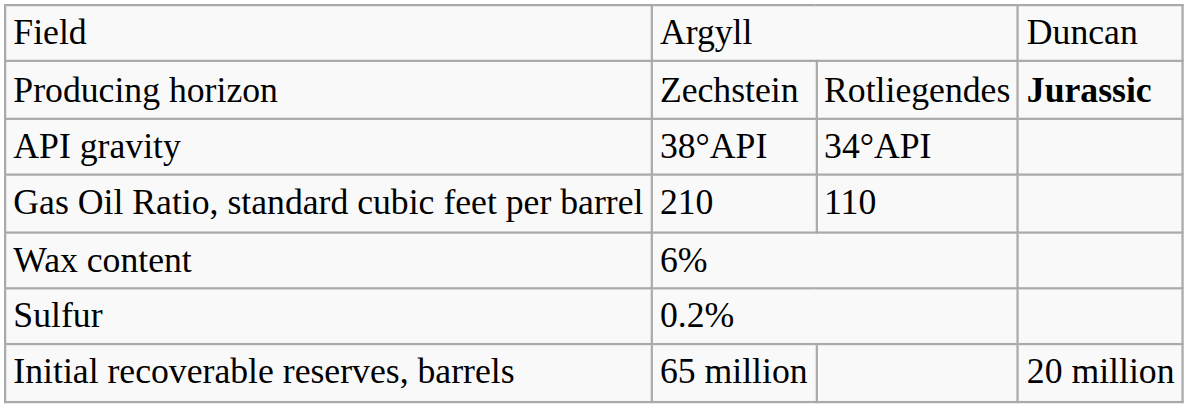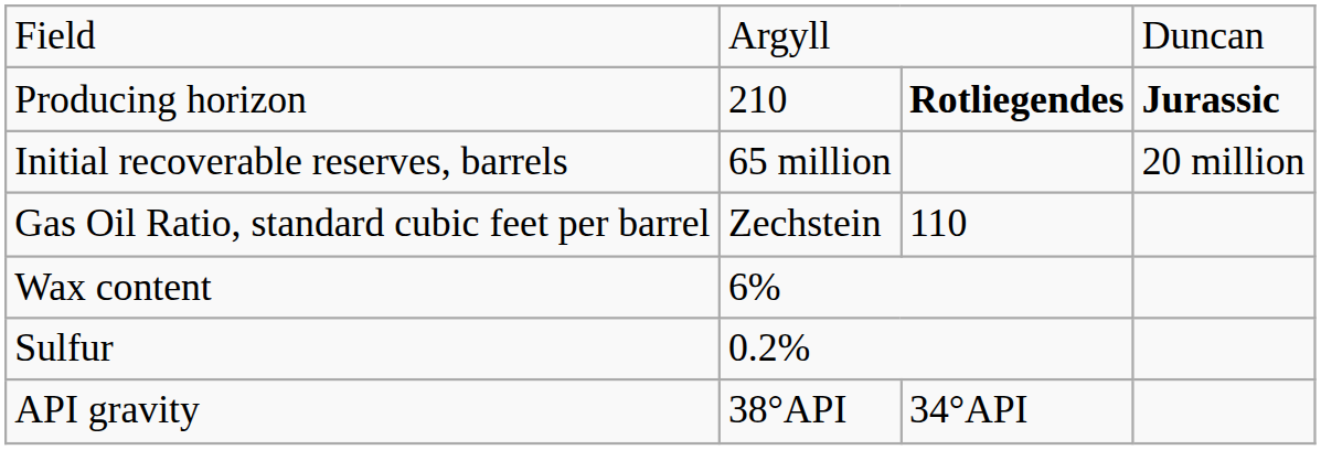Producing horizon | column 2: Zechstein -> 210
Producing horizon | column 3: normal -> bold
rows swapped: API gravity <-> Initial recoverable reserves, barrels
Gas Oil Ratio, standard cubic feet per barrel | column 2: 210 -> Zechstein
